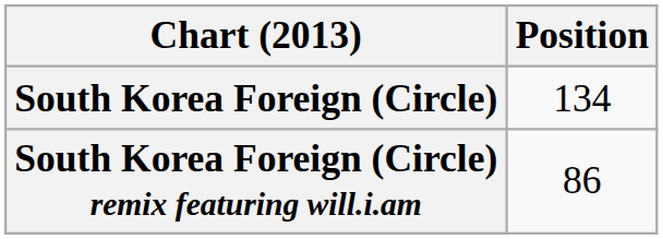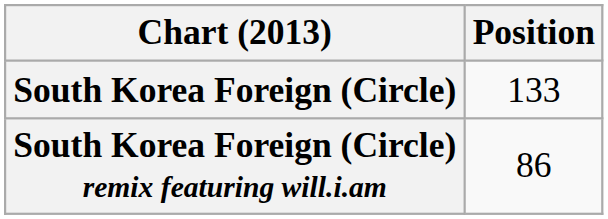South Korea Foreign (Circle) | Position: 134 -> 133
